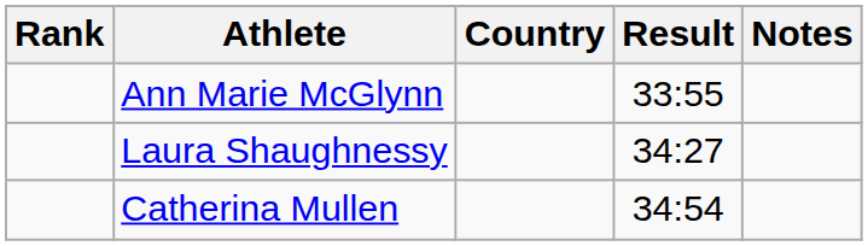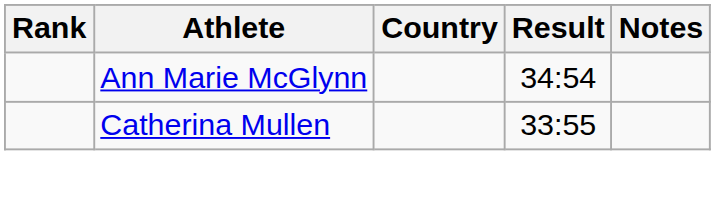Ann Marie McGlynn | Result: 33:55 -> 34:54
- row: Laura Shaughnessy | 34:27
Catherina Mullen | Result: 34:54 -> 33:55
